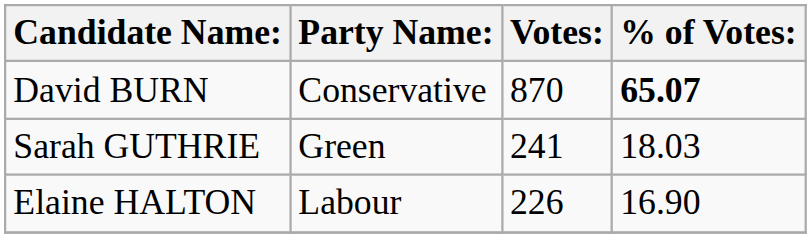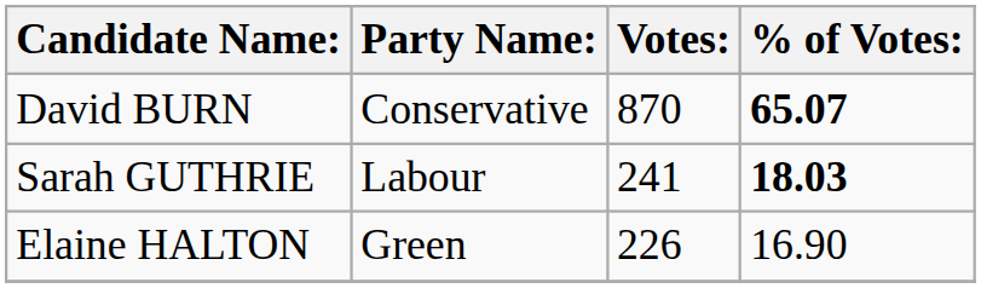Sarah GUTHRIE | Party Name:: Green -> Labour
Sarah GUTHRIE | % of Votes:: normal -> bold
Elaine HALTON | Party Name:: Labour -> Green
